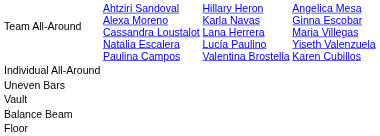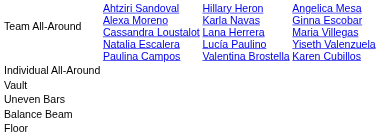rows swapped: Vault <-> Uneven Bars
